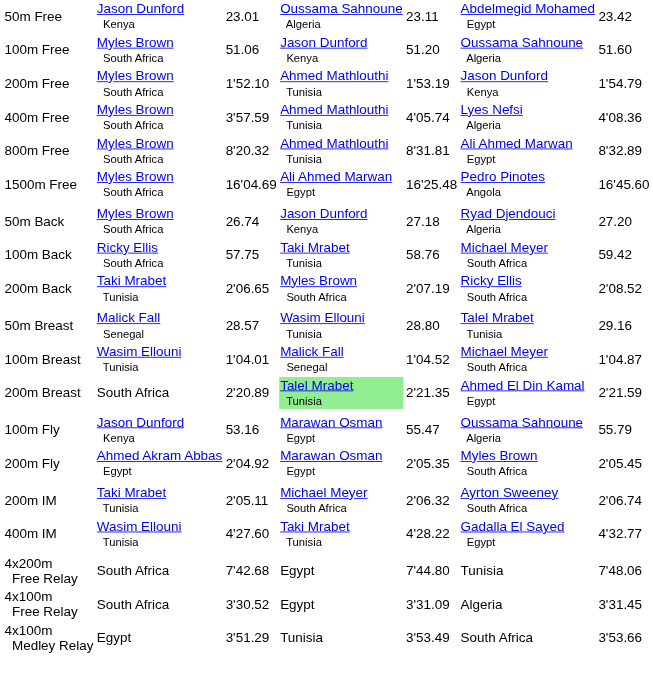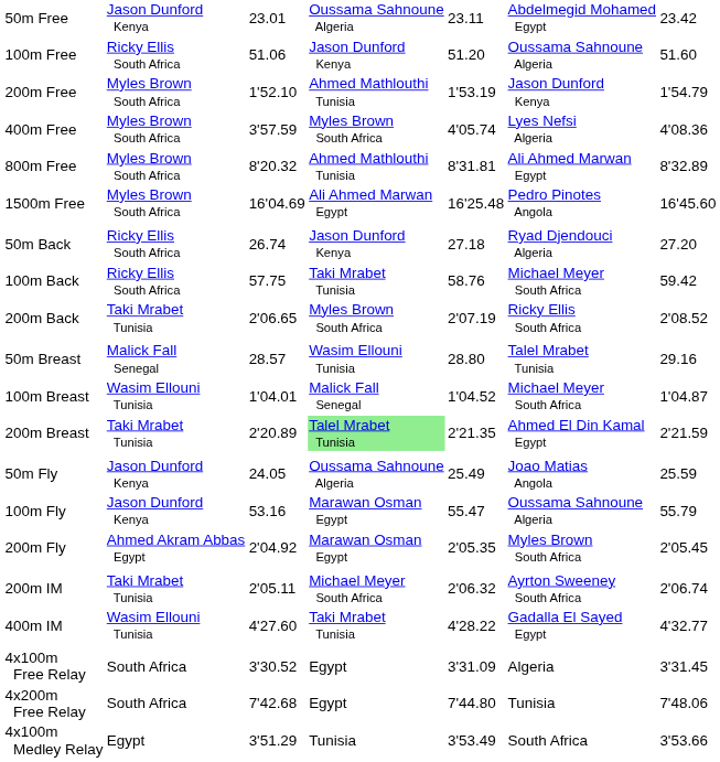100m Free | column 2: Myles Brown South Africa -> Ricky Ellis South Africa
400m Free | column 4: Ahmed Mathlouthi Tunisia -> Myles Brown South Africa
50m Back | column 2: Myles Brown South Africa -> Ricky Ellis South Africa
200m Breast | column 2: South Africa -> Taki Mrabet Tunisia
+ row: 50m Fly | Jason Dunford Kenya | 24.05 | Oussama Sahnoune Algeria | 25.49 | Joao Matias Angola | 25.59
rows swapped: 4x100m Free Relay <-> 4x200m Free Relay
